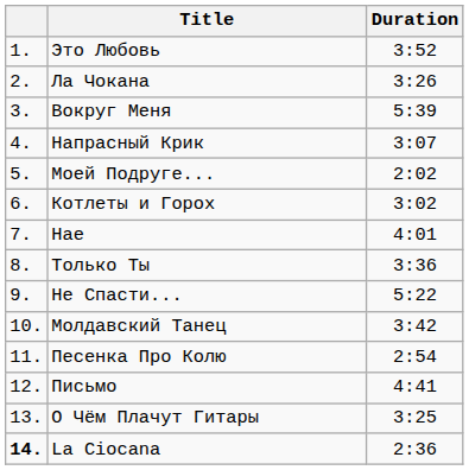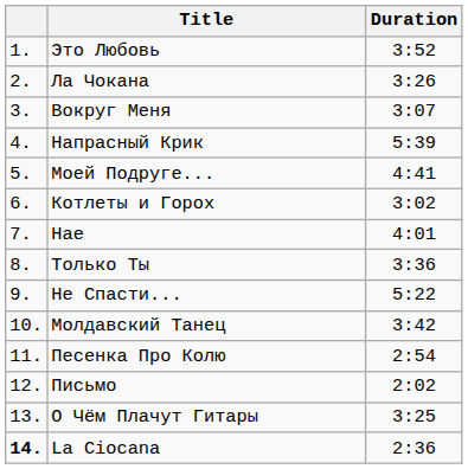Вокруг Меня | Duration: 5:39 -> 3:07
Напрасный Крик | Duration: 3:07 -> 5:39
Моей Подруге... | Duration: 2:02 -> 4:41
Письмо | Duration: 4:41 -> 2:02
